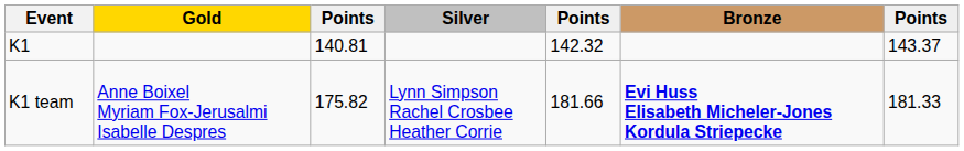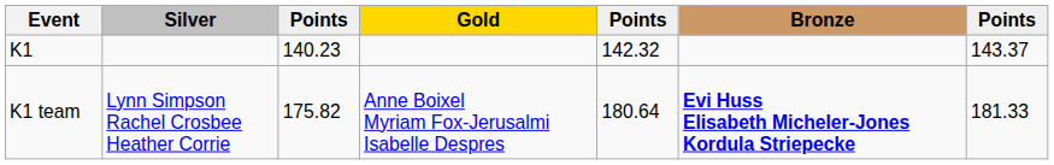columns swapped: Gold <-> Silver
K1 | column 3: 140.81 -> 140.23
K1 team | column 5: 181.66 -> 180.64
